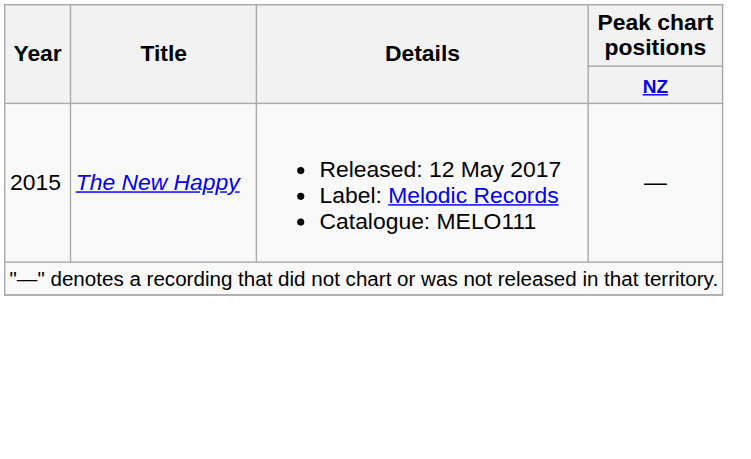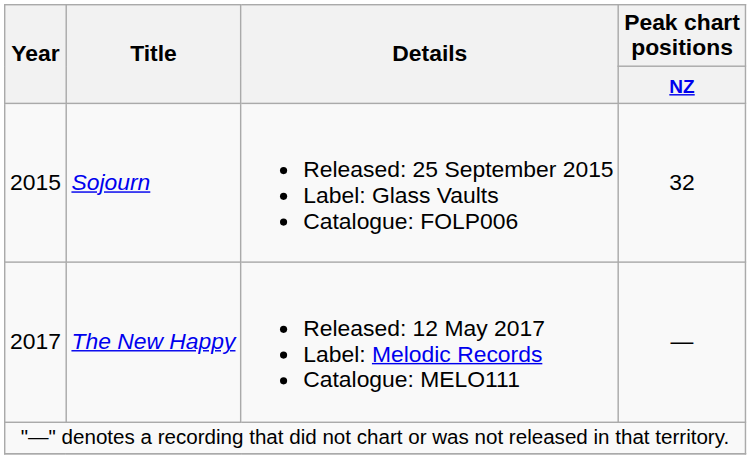+ row: 2015 | Sojourn | Released: 25 September 2015 Label: Glass Vaults Catalogue: FOLP006 | 32
The New Happy | Year: 2015 -> 2017
